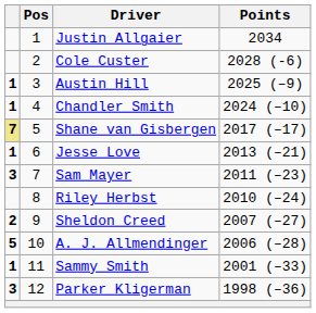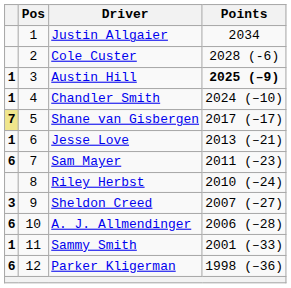Austin Hill | Points: normal -> bold
Sam Mayer | column 1: 3 -> 6
Sheldon Creed | column 1: 2 -> 3
A. J. Allmendinger | column 1: 5 -> 6
Parker Kligerman | column 1: 3 -> 6
